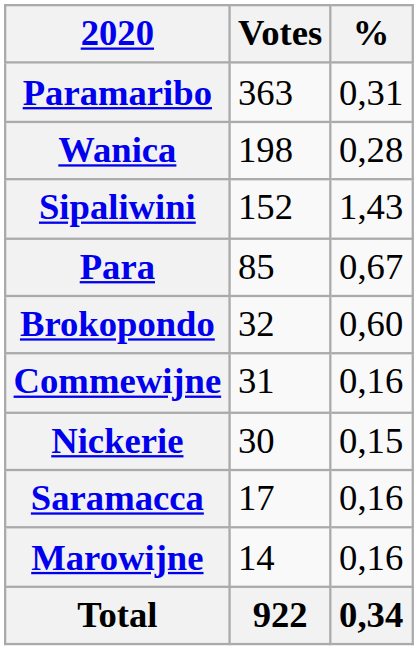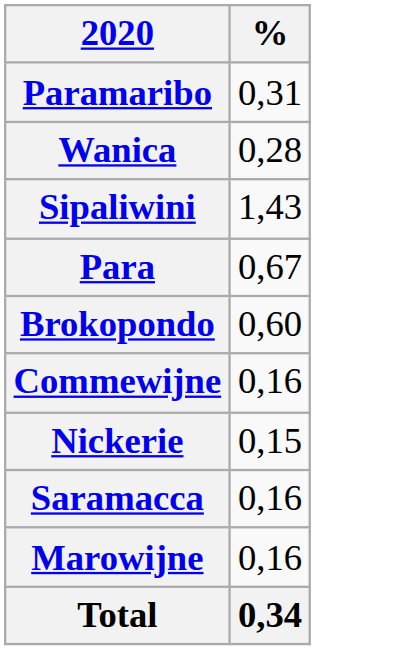- column: Votes | 363 | 198 | 152 | 85 | 32 | 31 | 30 | 17 | 14 | 922
